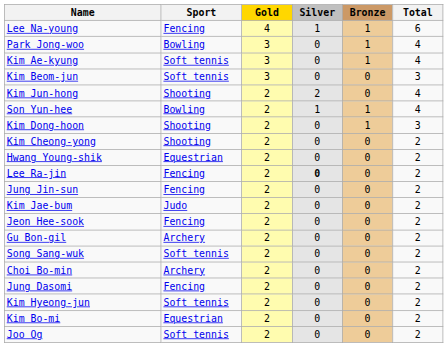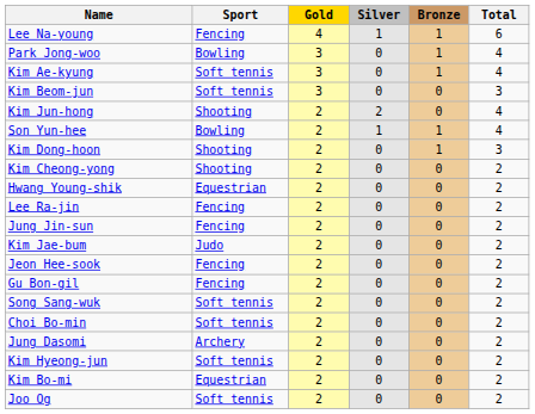Lee Ra-jin | Silver: bold -> normal
Gu Bon-gil | Sport: Archery -> Fencing
Choi Bo-min | Sport: Archery -> Soft tennis
Jung Dasomi | Sport: Fencing -> Archery
